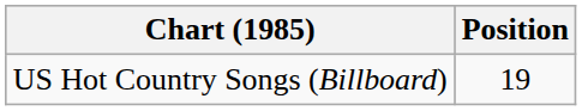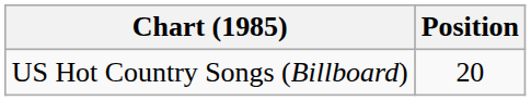US Hot Country Songs (Billboard) | Position: 19 -> 20
